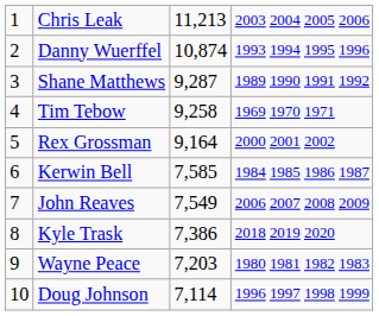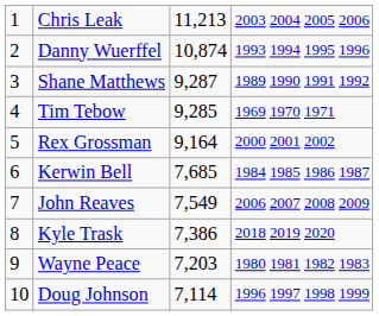Tim Tebow | column 3: 9,258 -> 9,285
Kerwin Bell | column 3: 7,585 -> 7,685
